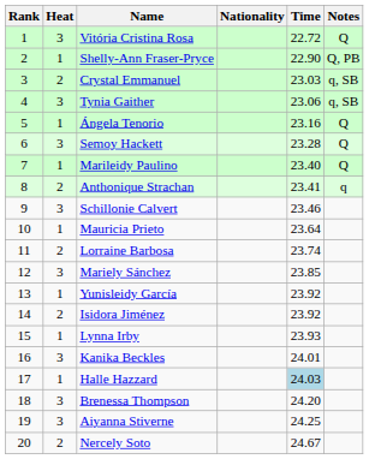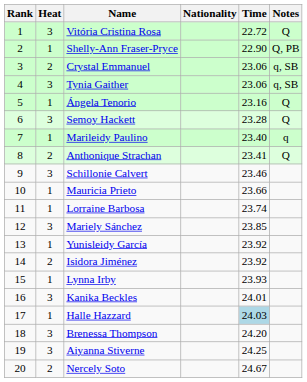Crystal Emmanuel | Time: 23.03 -> 23.06
Marileidy Paulino | Notes: Q -> q
Anthonique Strachan | Notes: q -> Q
Mauricia Prieto | Time: 23.64 -> 23.66
Lorraine Barbosa | Heat: 2 -> 1
